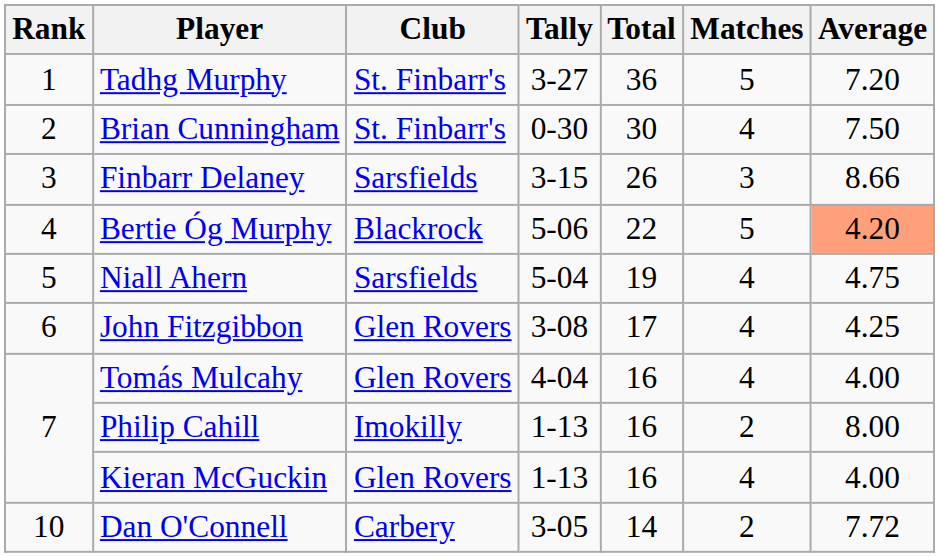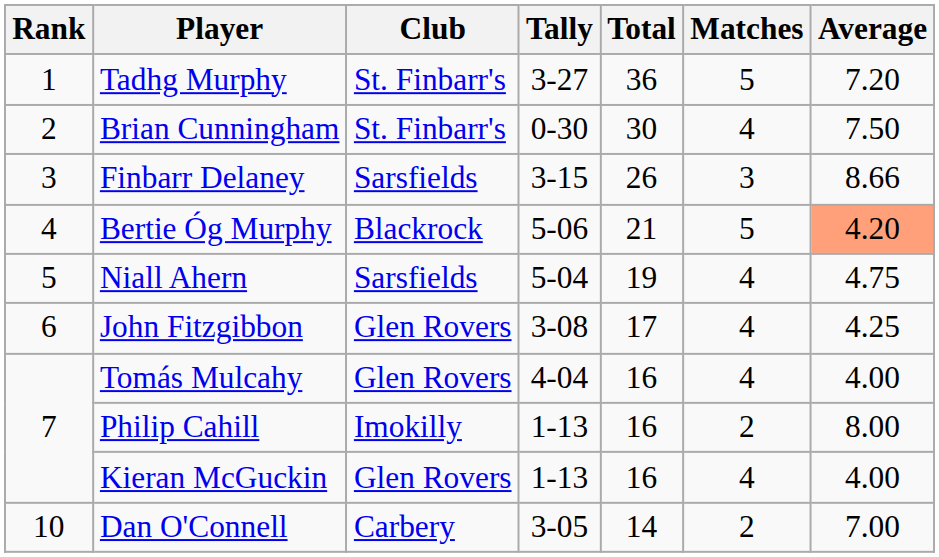Bertie Óg Murphy | Total: 22 -> 21
Dan O'Connell | Average: 7.72 -> 7.00
